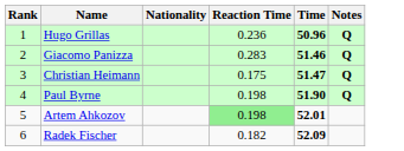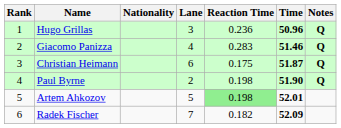+ column: Lane | 3 | 4 | 6 | 2 | 5 | 7
Christian Heimann | Time: 51.47 -> 51.87
